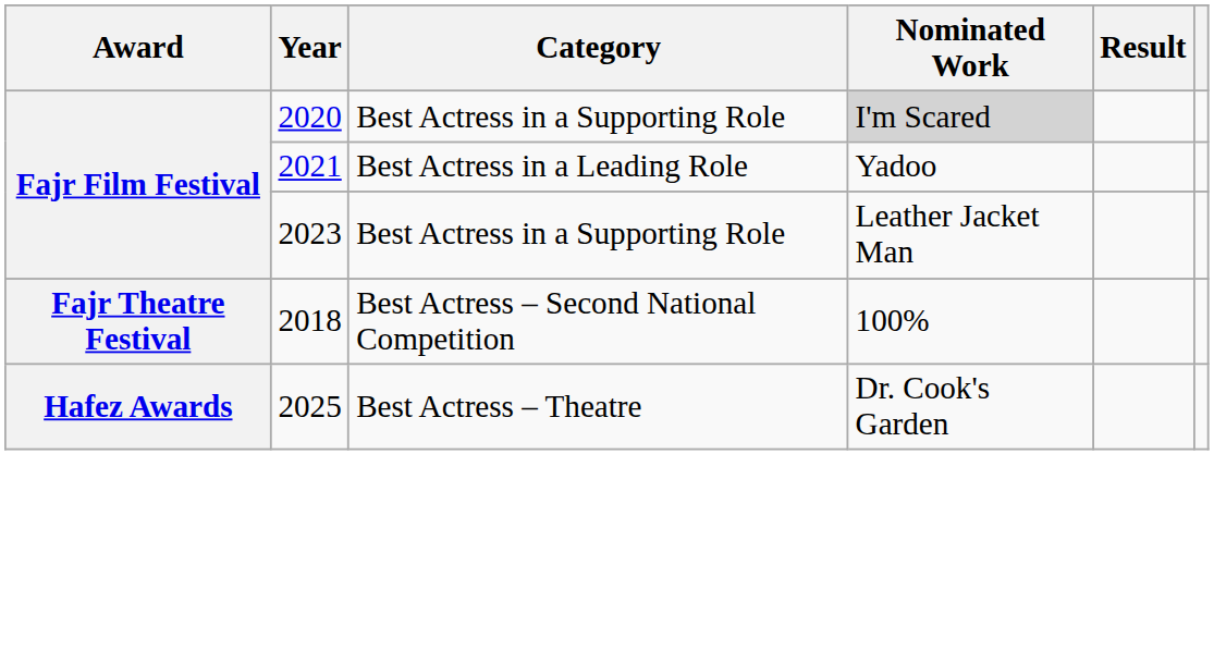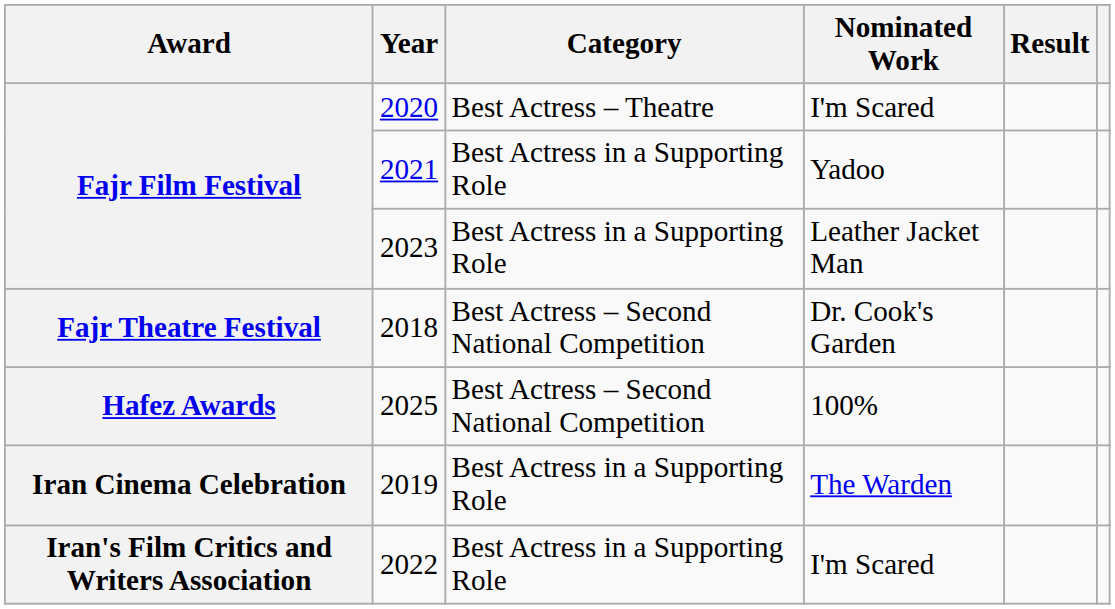2020 | Category: Best Actress in a Supporting Role -> Best Actress – Theatre
2020 | Nominated Work: lightgrey background -> no background
2021 | Category: Best Actress in a Leading Role -> Best Actress in a Supporting Role
2018 | Nominated Work: 100% -> Dr. Cook's Garden
2025 | Category: Best Actress – Theatre -> Best Actress – Second National Competition
2025 | Nominated Work: Dr. Cook's Garden -> 100%
+ row: Iran Cinema Celebration | 2019 | Best Actress in a Supporting Role | The Warden
+ row: Iran's Film Critics and Writers Association | 2022 | Best Actress in a Supporting Role | I'm Scared
